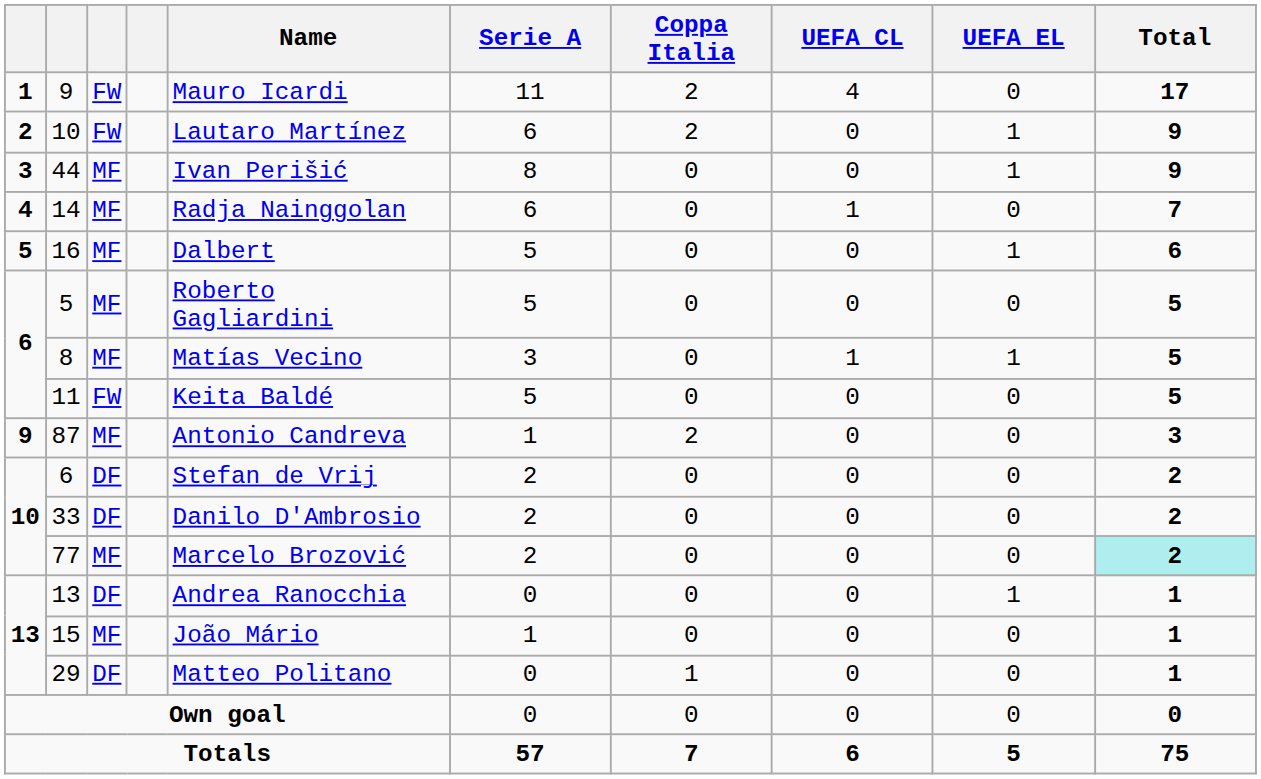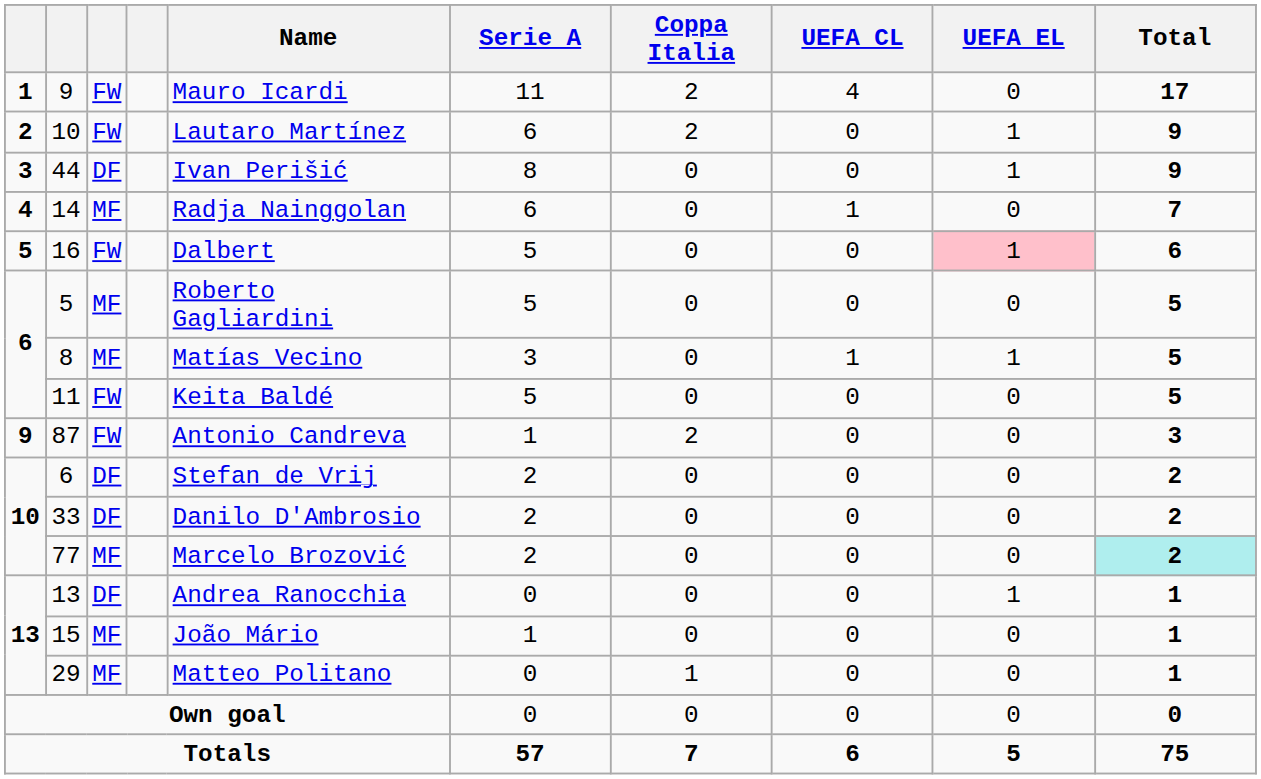44 | column 3: MF -> DF
16 | column 3: MF -> FW
16 | UEFA EL: no background -> pink background
87 | column 3: MF -> FW
29 | column 3: DF -> MF
